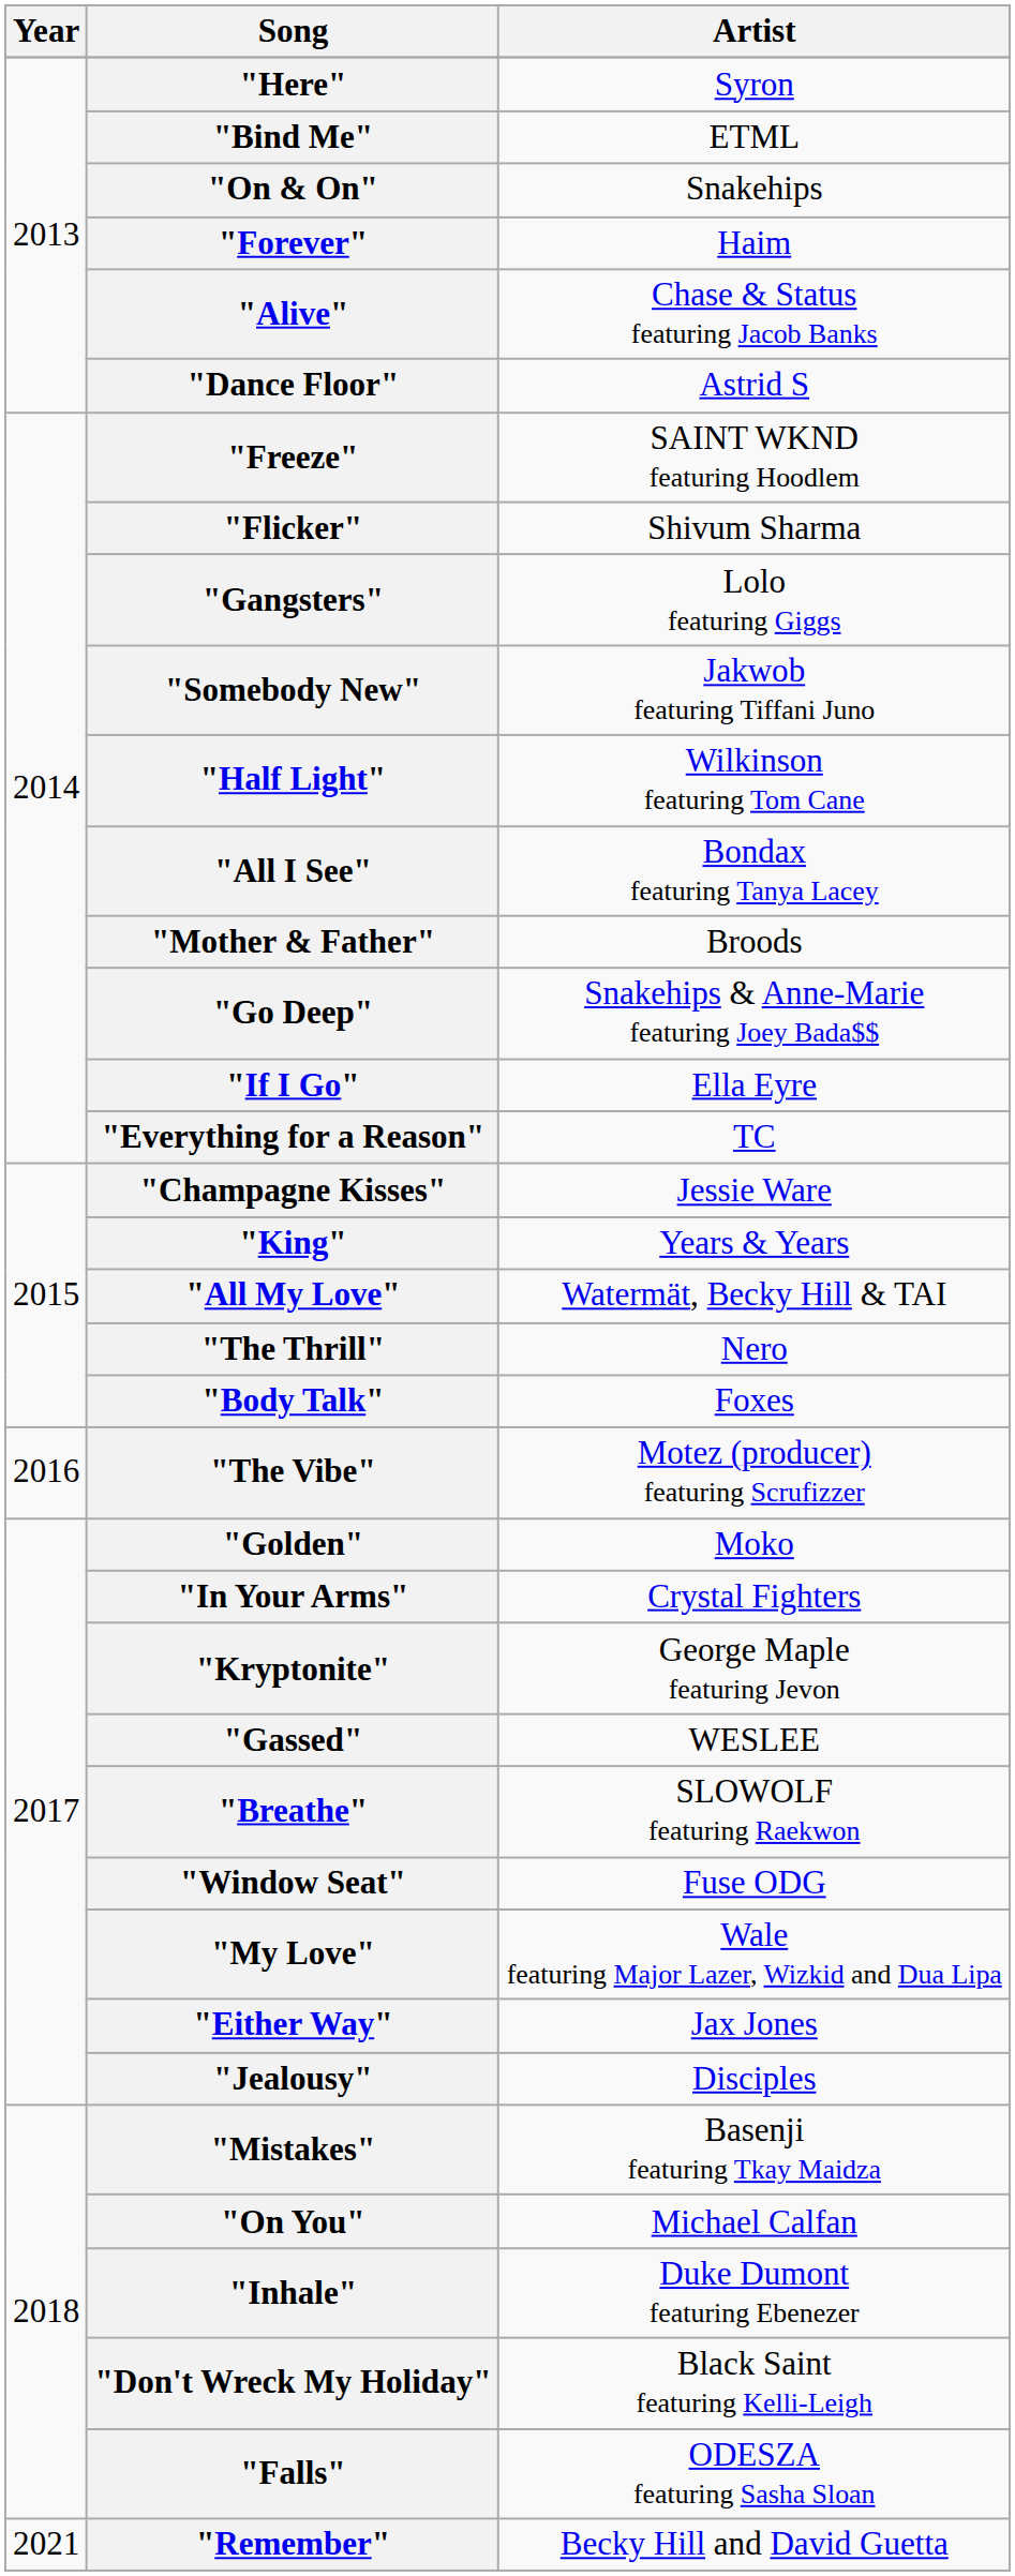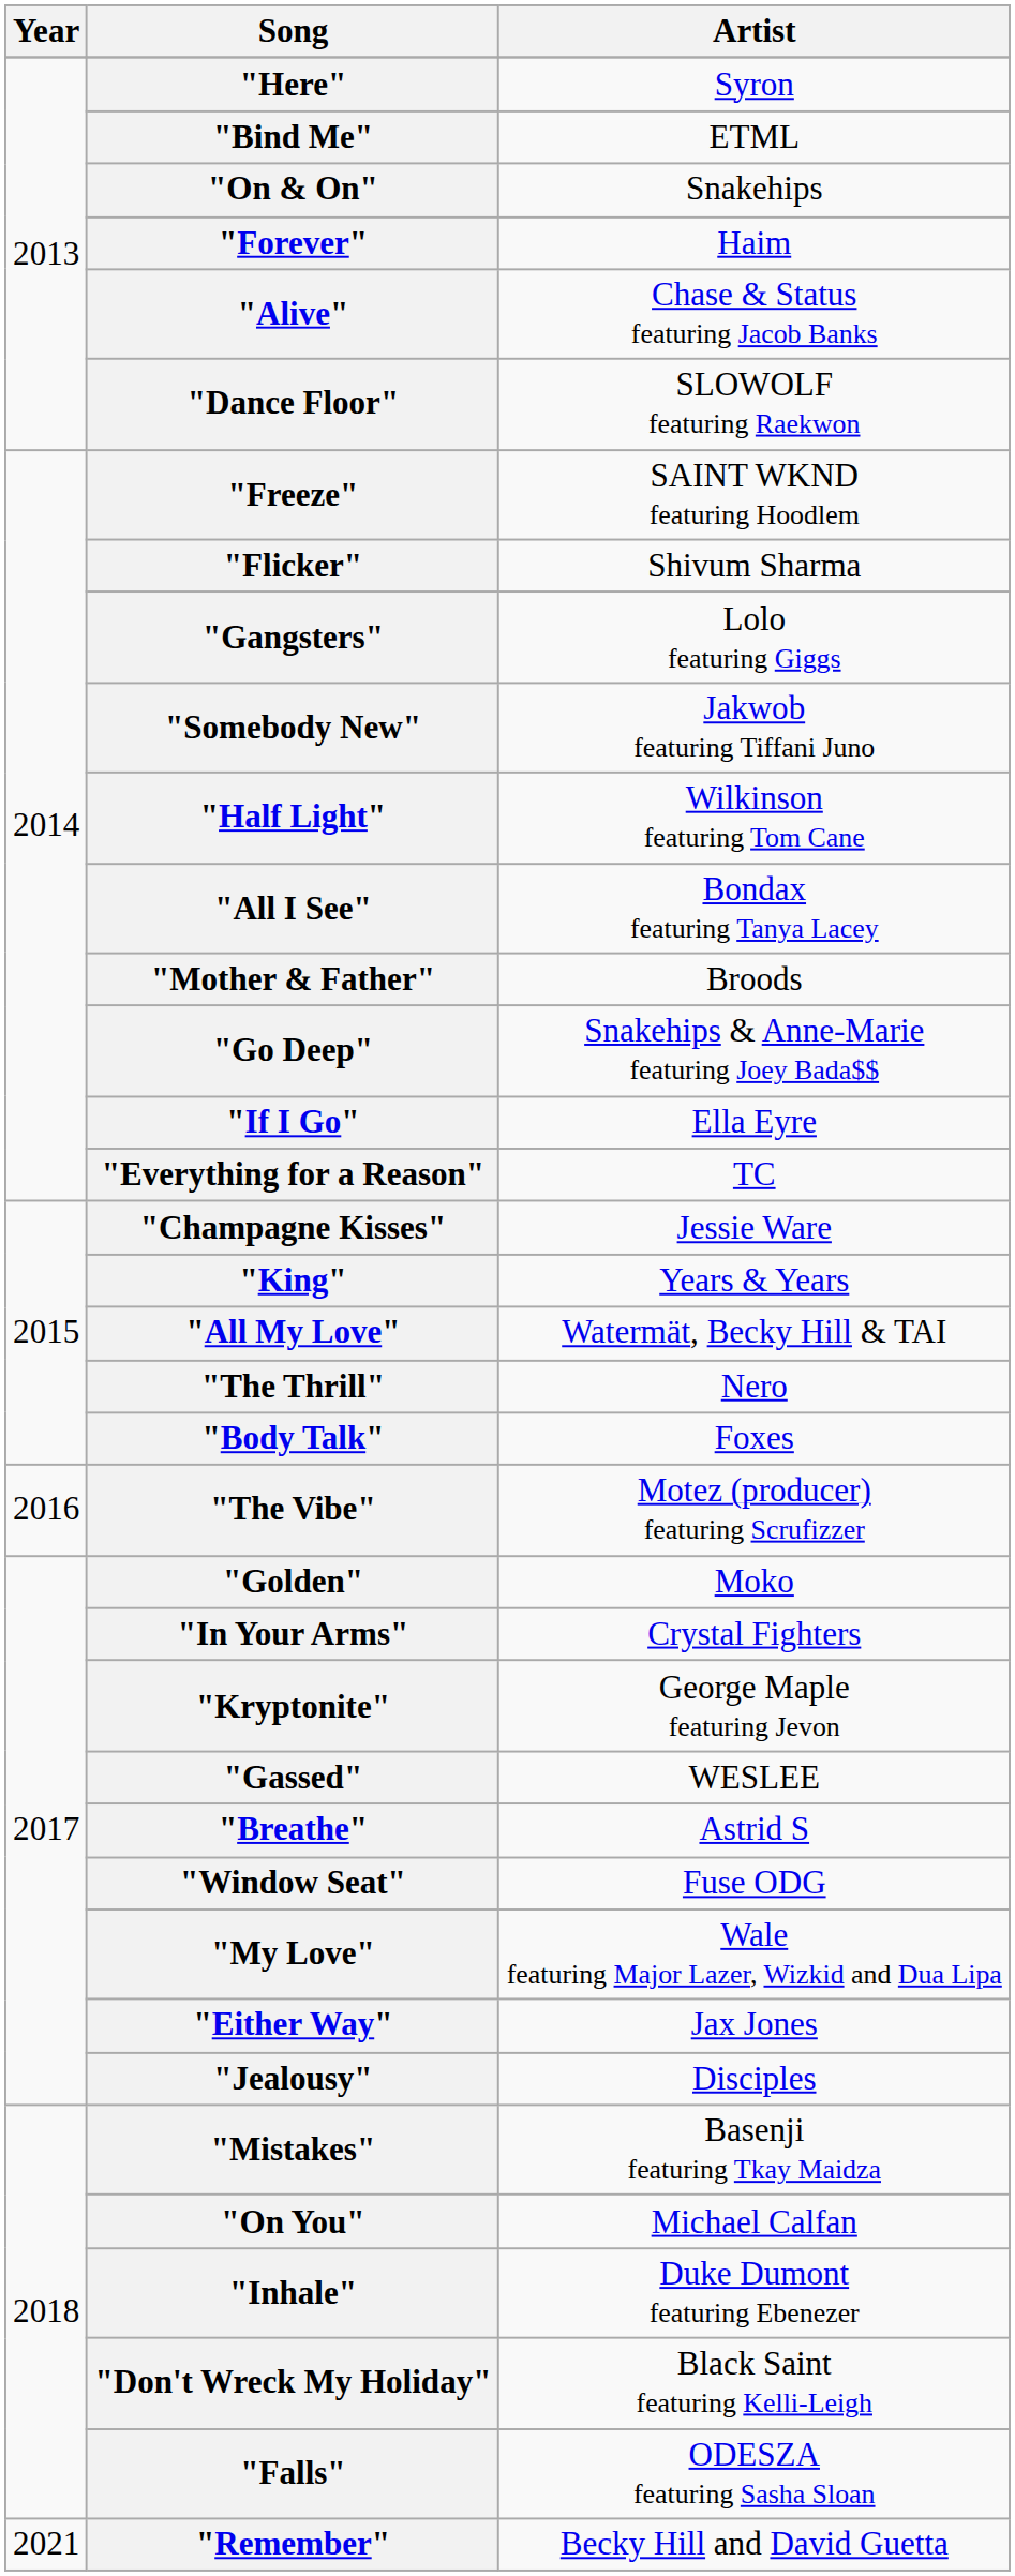"Dance Floor" | Artist: Astrid S -> SLOWOLF featuring Raekwon
"Breathe" | Artist: SLOWOLF featuring Raekwon -> Astrid S
